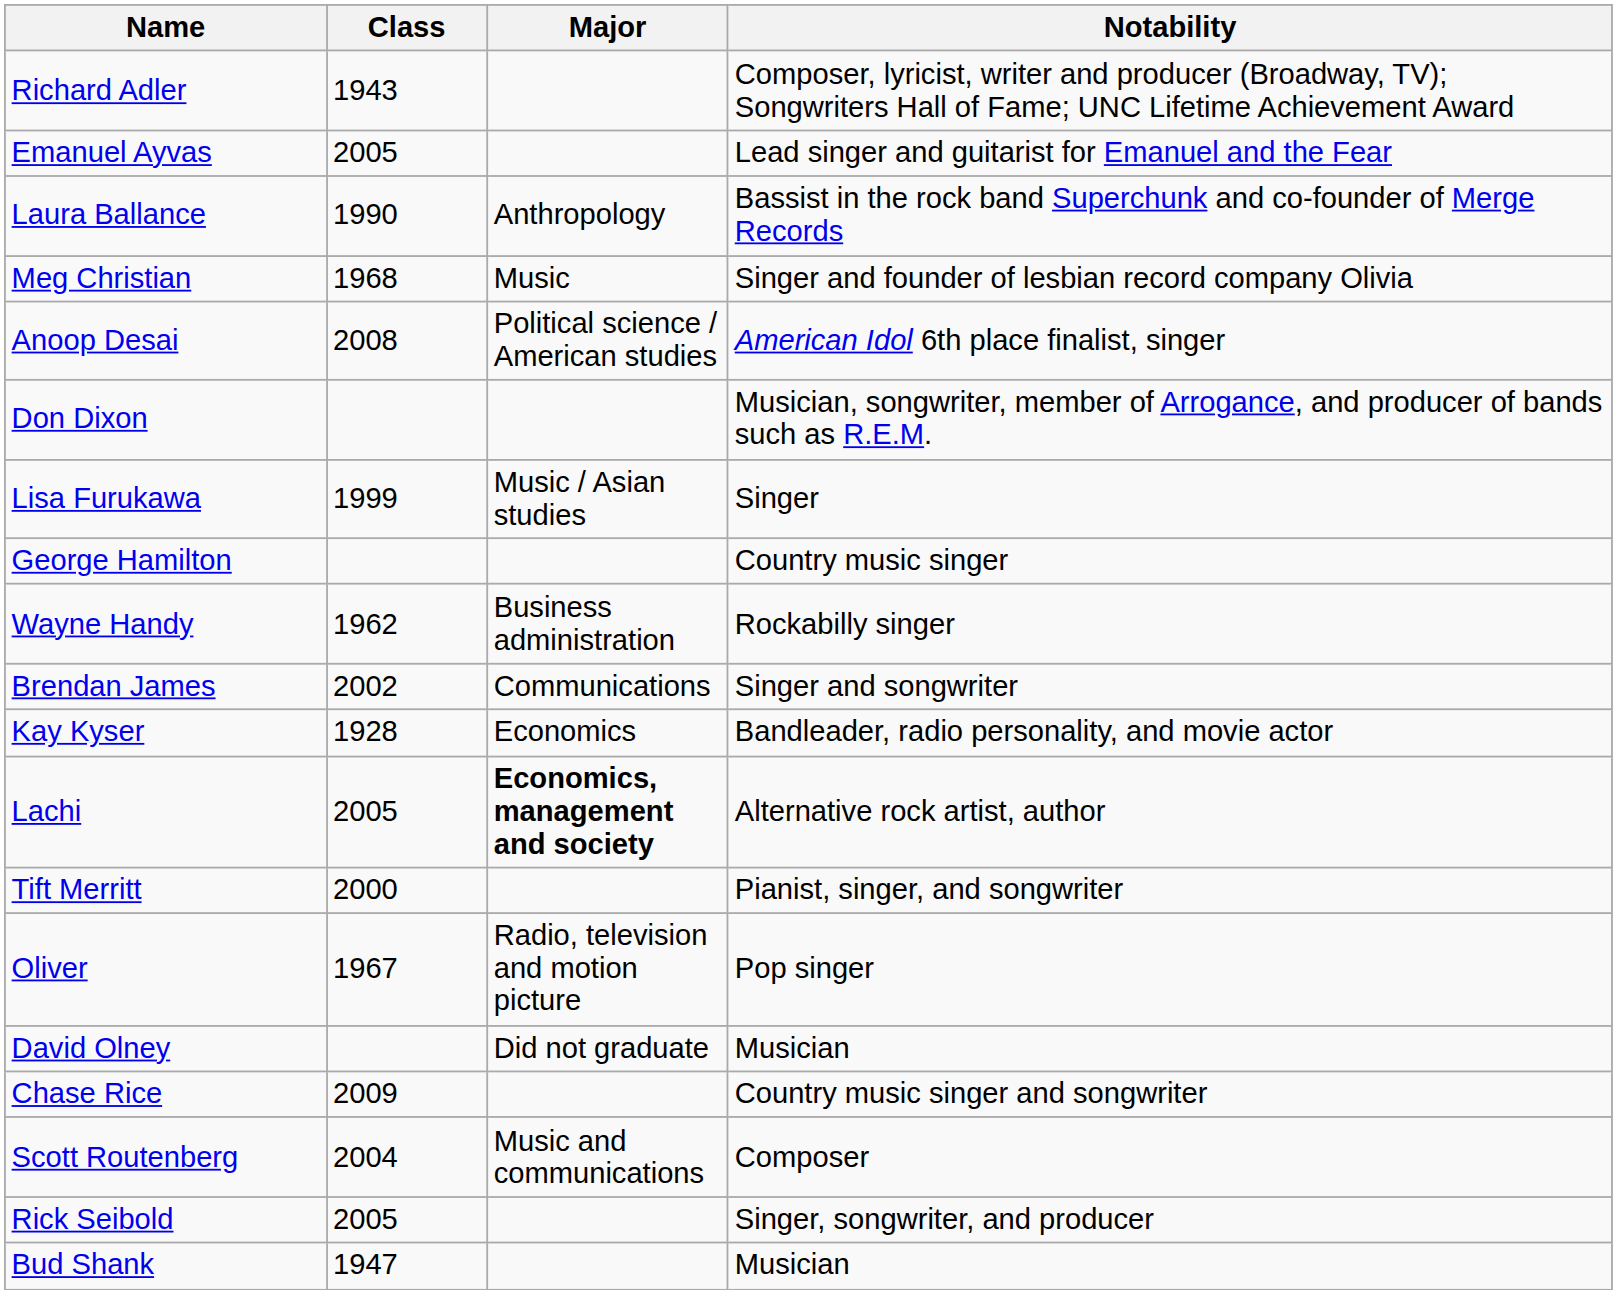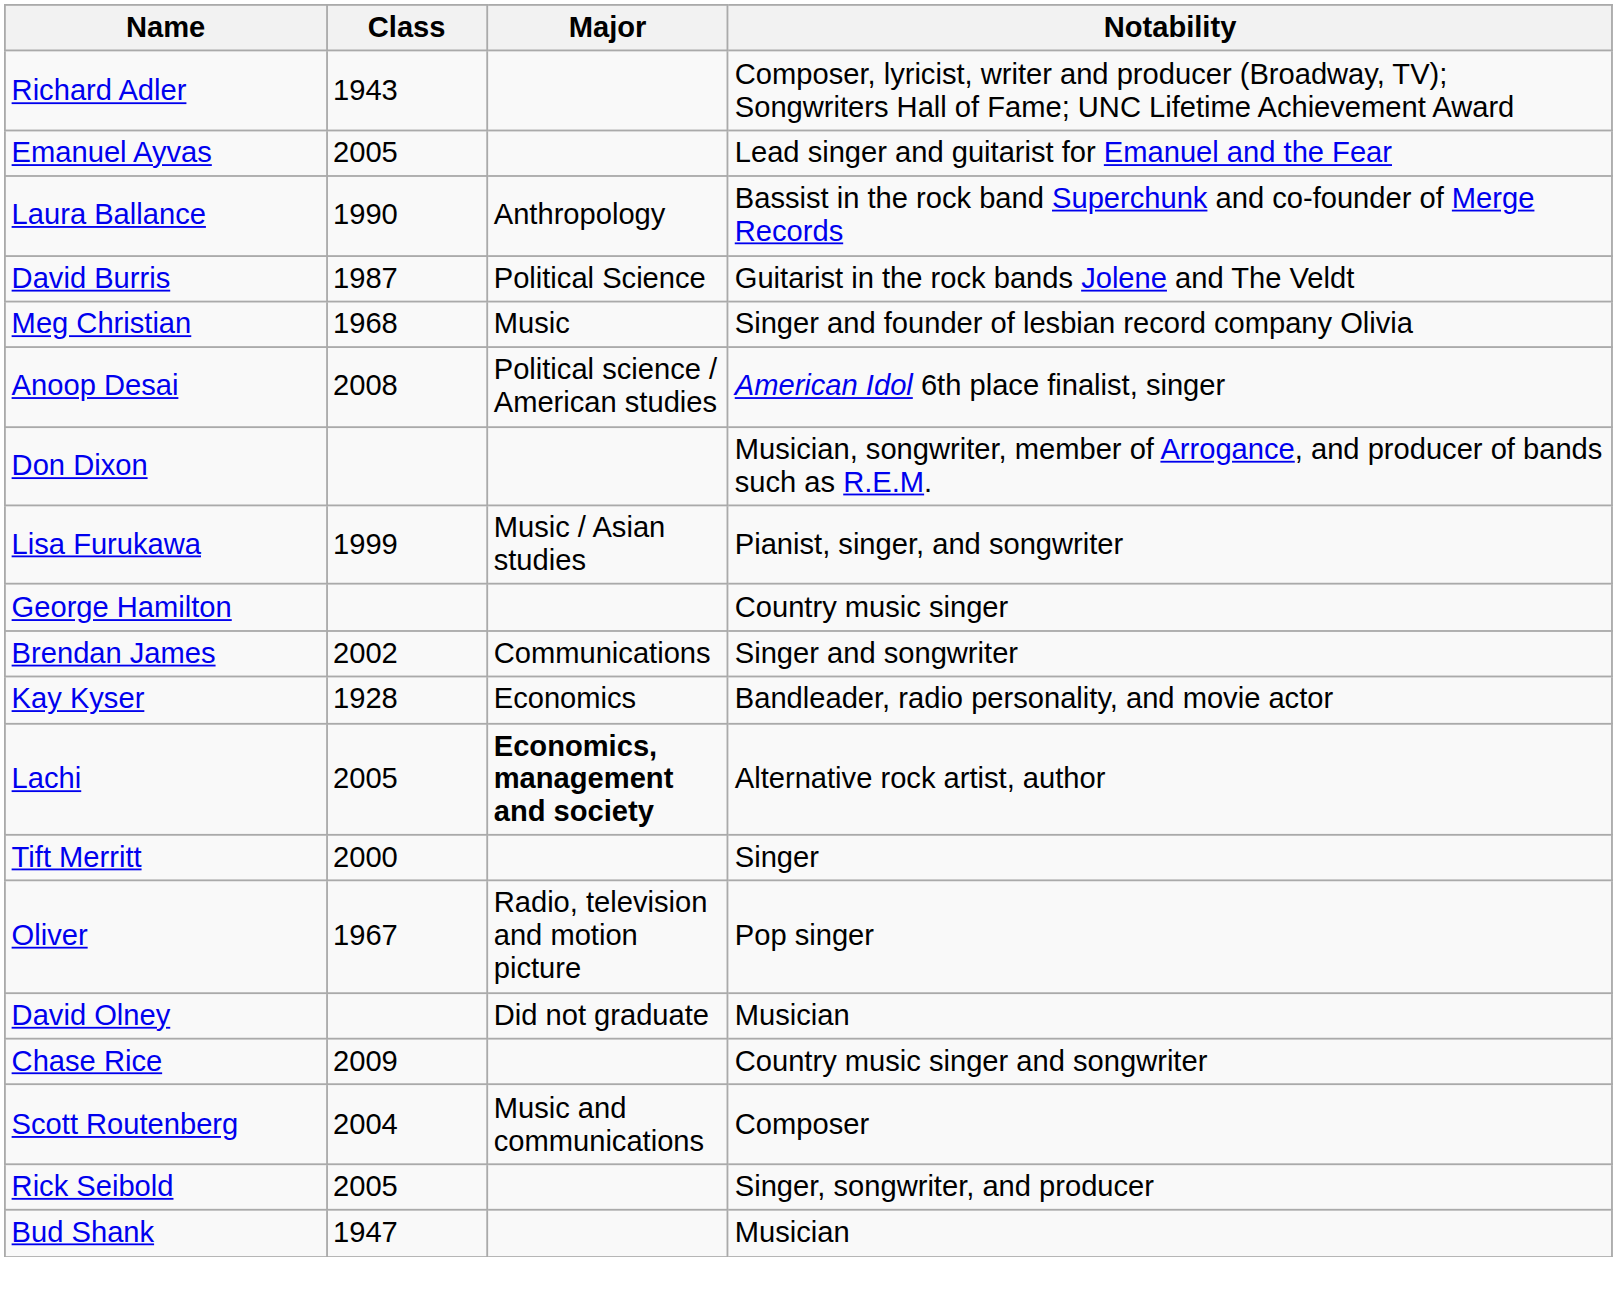+ row: David Burris | 1987 | Political Science | Guitarist in the rock bands Jolene and The Veldt
Lisa Furukawa | Notability: Singer -> Pianist, singer, and songwriter
- row: Wayne Handy | 1962 | Business administration | Rockabilly singer
Tift Merritt | Notability: Pianist, singer, and songwriter -> Singer
